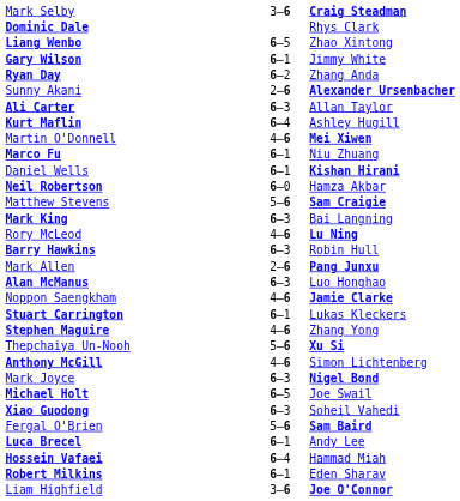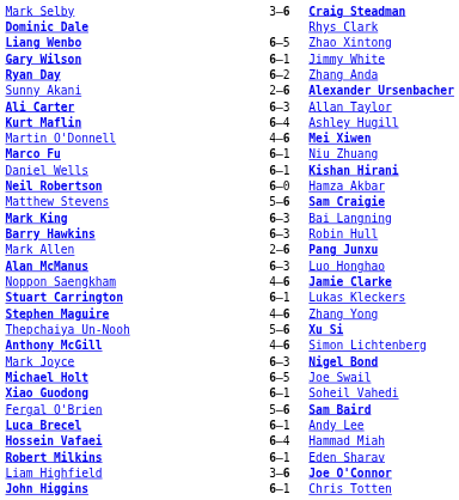- row: Rory McLeod | 4–6 | Lu Ning
Xiao Guodong | column 2: 6–3 -> 6–1
+ row: John Higgins | 6–1 | Chris Totten
